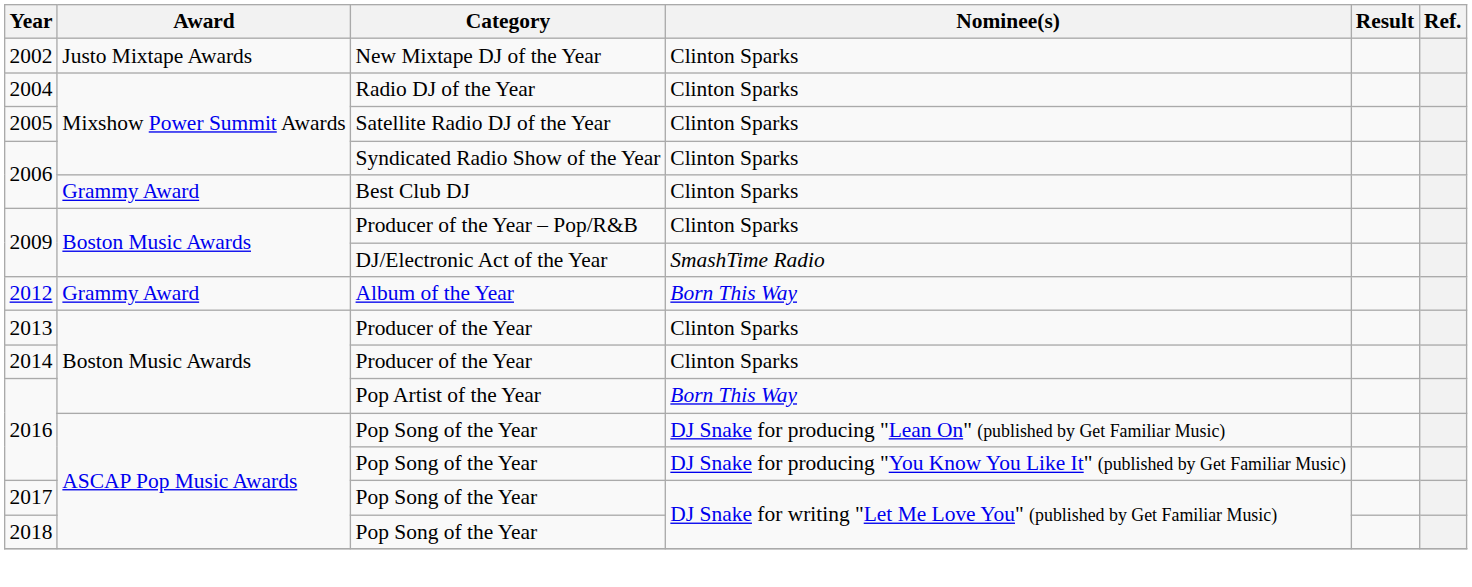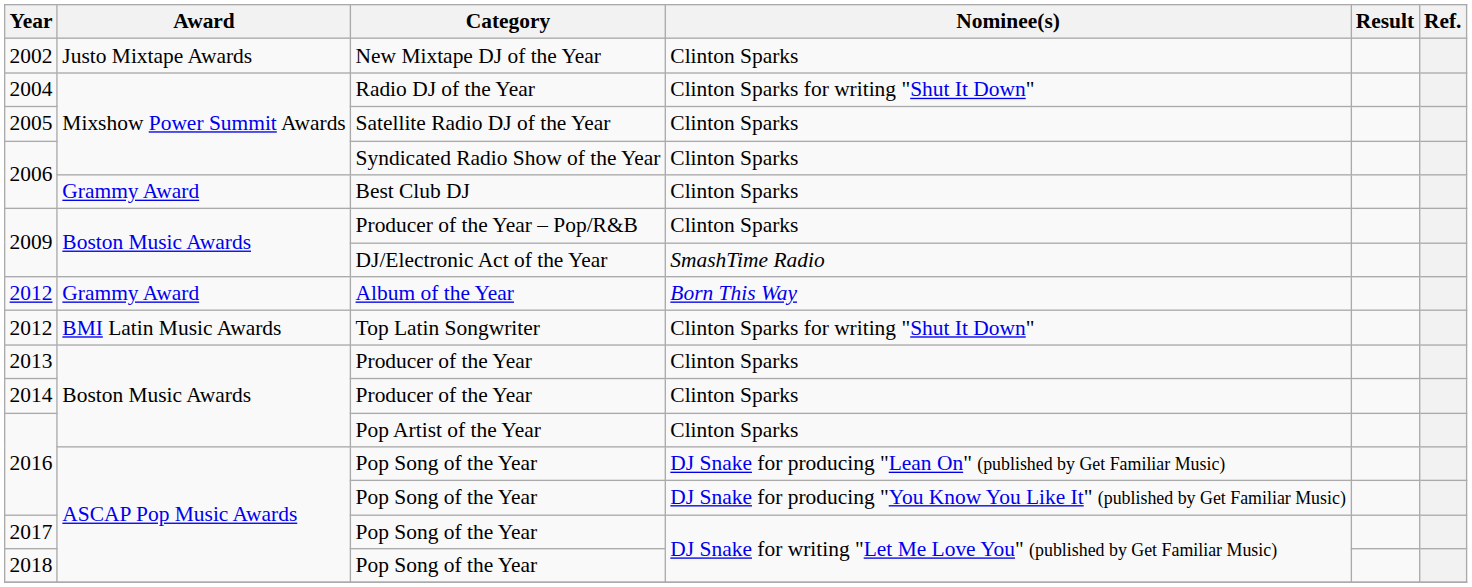Radio DJ of the Year | Nominee(s): Clinton Sparks -> Clinton Sparks for writing "Shut It Down"
+ row: 2012 | BMI Latin Music Awards | Top Latin Songwriter | Clinton Sparks for writing "Shut It Down"
Pop Artist of the Year | Nominee(s): Born This Way -> Clinton Sparks
